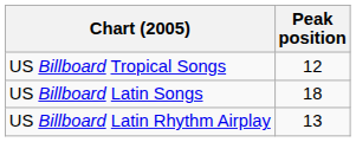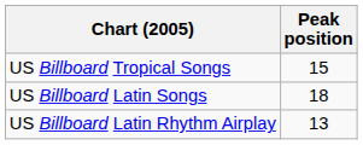US Billboard Tropical Songs | Peak position: 12 -> 15
